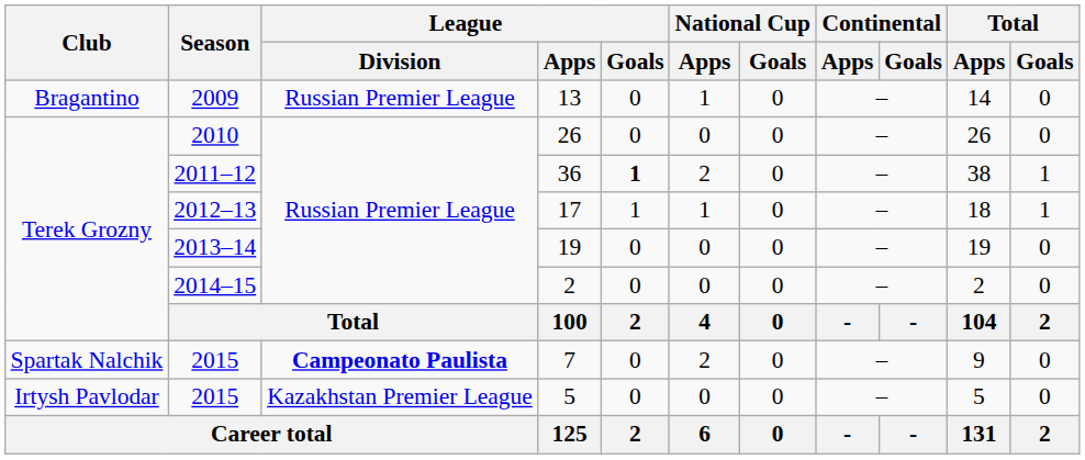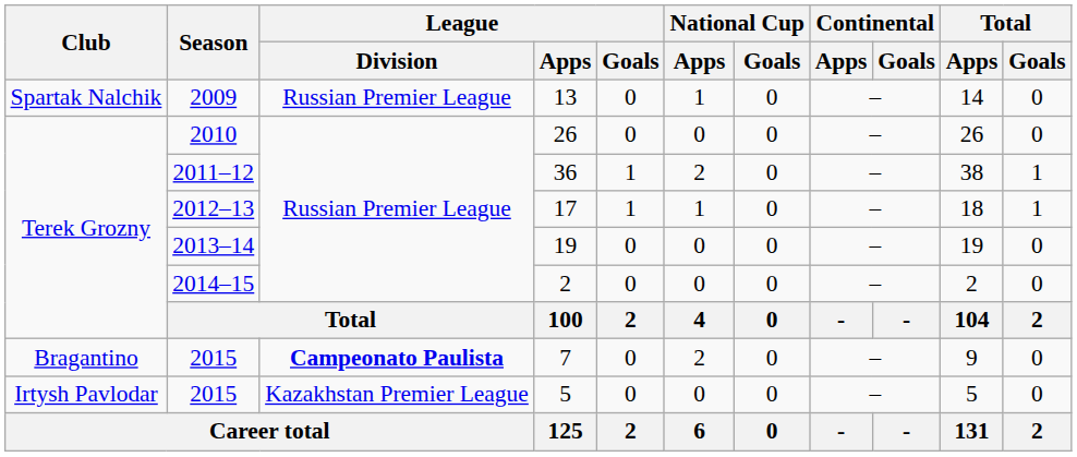13 | Club: Bragantino -> Spartak Nalchik
36 | League / Goals: bold -> normal
7 | Club: Spartak Nalchik -> Bragantino
